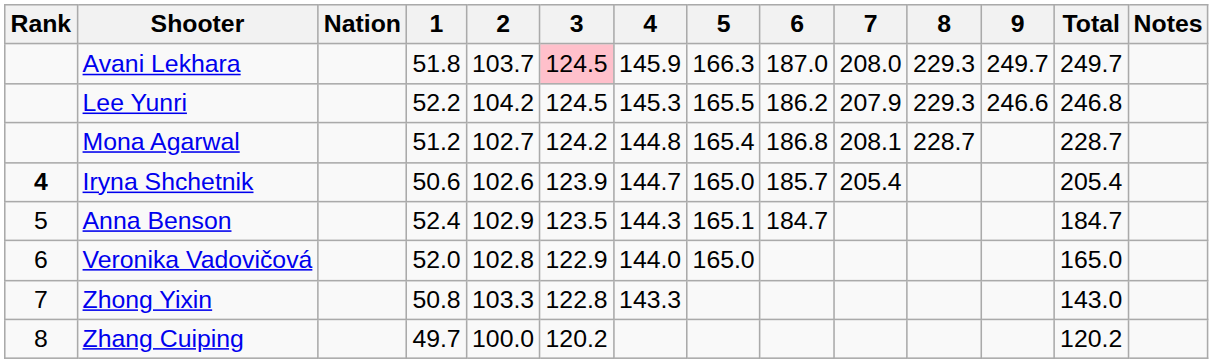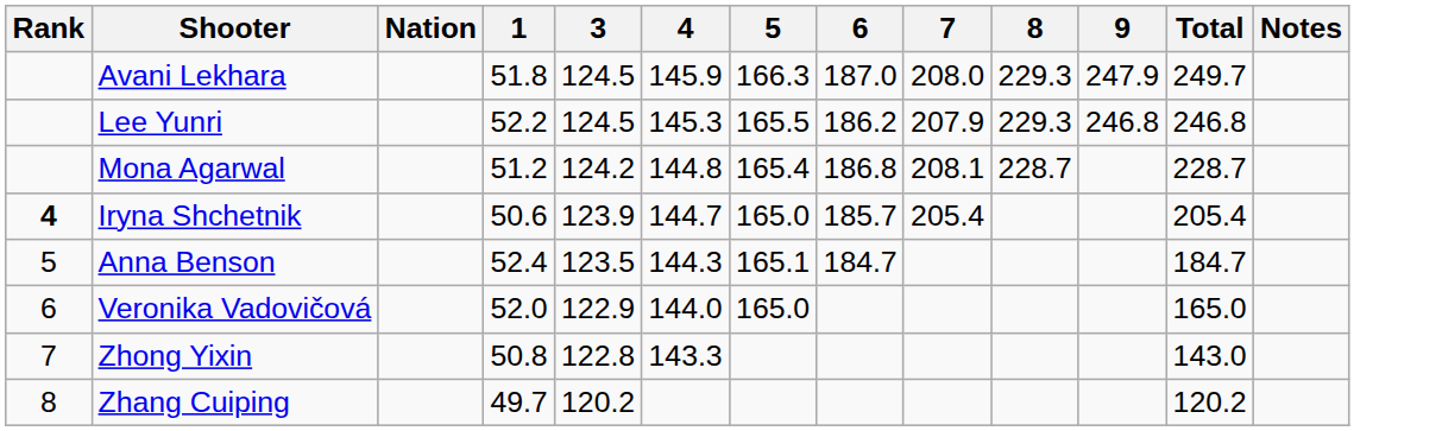- column: 2 | 103.7 | 104.2 | 102.7 | 102.6 | 102.9 | 102.8 | 103.3 | 100.0
Avani Lekhara | 3: pink background -> no background
Avani Lekhara | 9: 249.7 -> 247.9
Lee Yunri | 9: 246.6 -> 246.8
